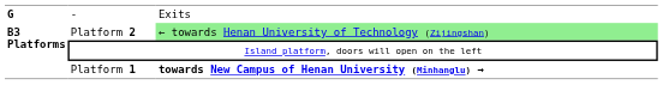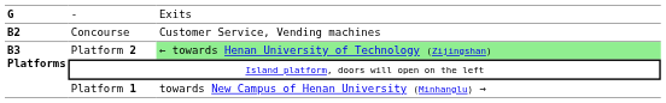+ row: B2 | Concourse | Customer Service, Vending machines
Platform 1 | column 3: bold -> normal
